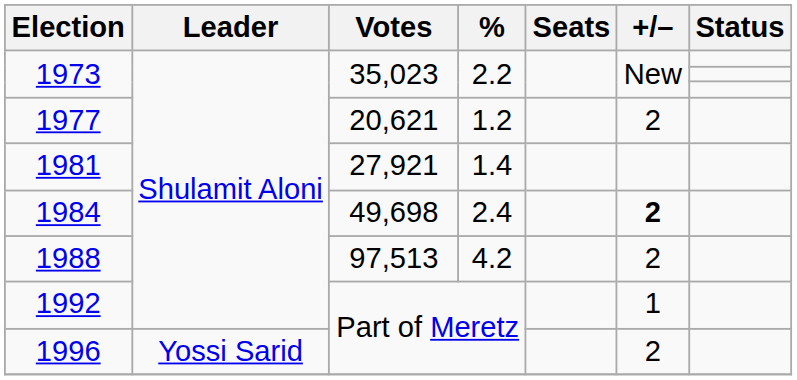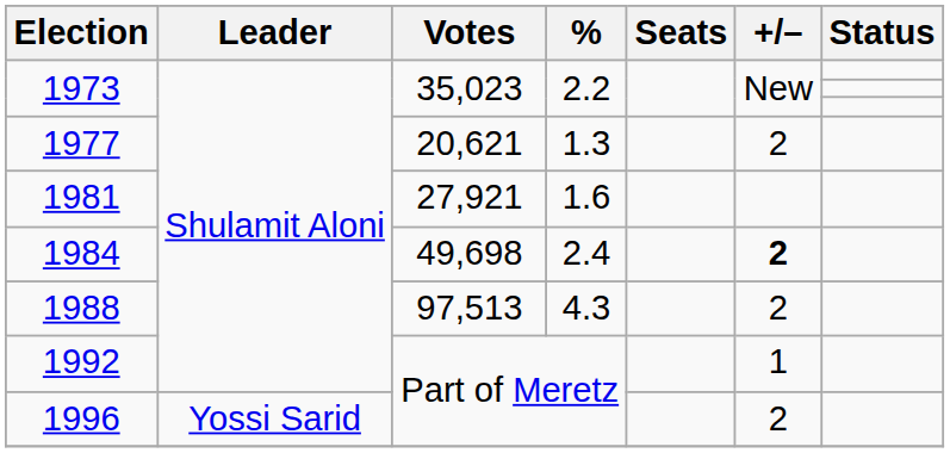1977 | %: 1.2 -> 1.3
1981 | %: 1.4 -> 1.6
1988 | %: 4.2 -> 4.3
